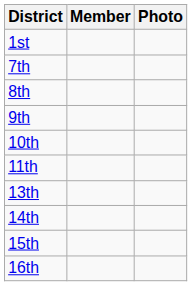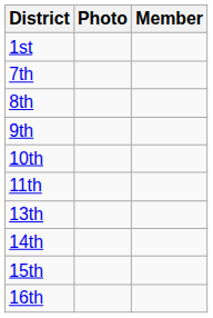columns swapped: Member <-> Photo
